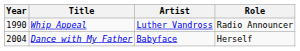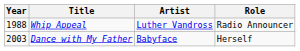Whip Appeal | Year: 1990 -> 1988
Dance with My Father | Year: 2004 -> 2003
